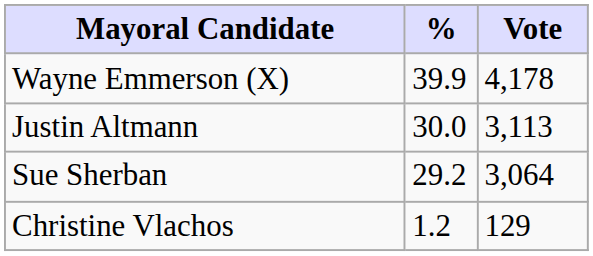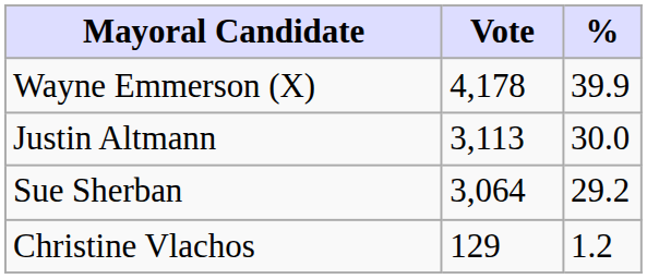columns swapped: Vote <-> %
